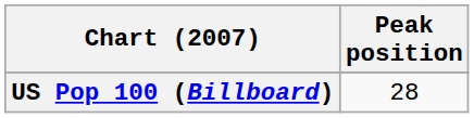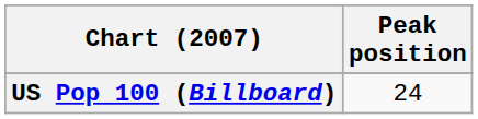US Pop 100 (Billboard) | Peak position: 28 -> 24
